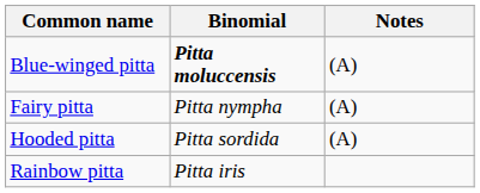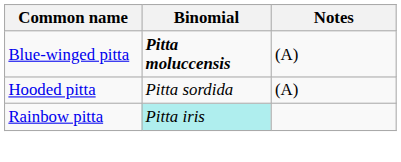- row: Fairy pitta | Pitta nympha | (A)
Rainbow pitta | Binomial: no background -> paleturquoise background
